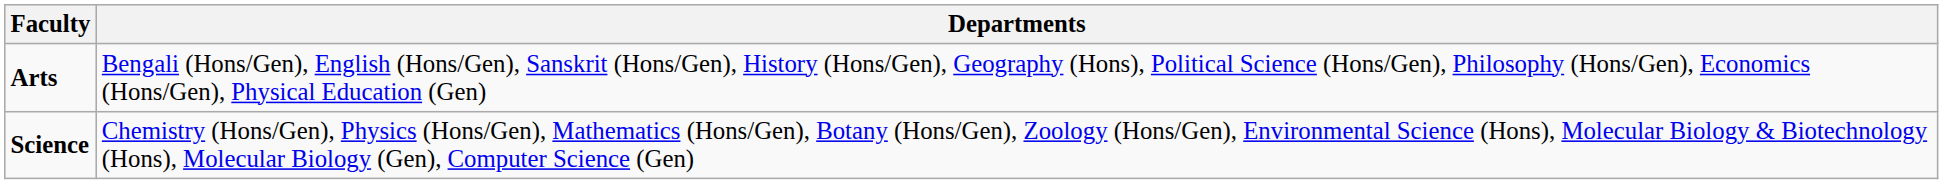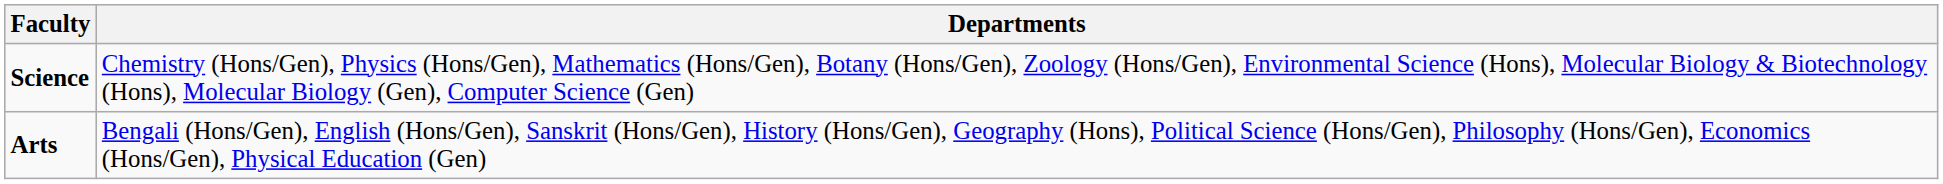rows swapped: Science <-> Arts
